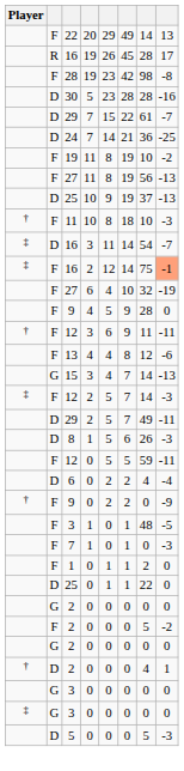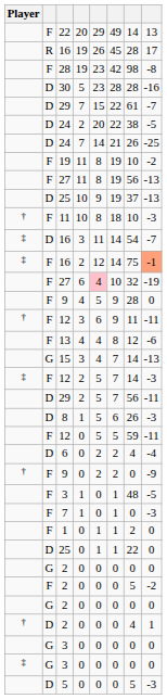+ row: D | 24 | 2 | 20 | 22 | 38 | -5
24 / 7 | column 7: 36 -> 26
27 / 6 | column 5: no background -> pink background
29 / 2 | column 7: 49 -> 56
